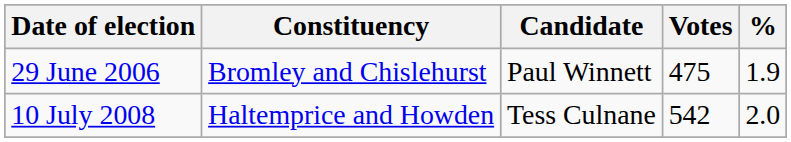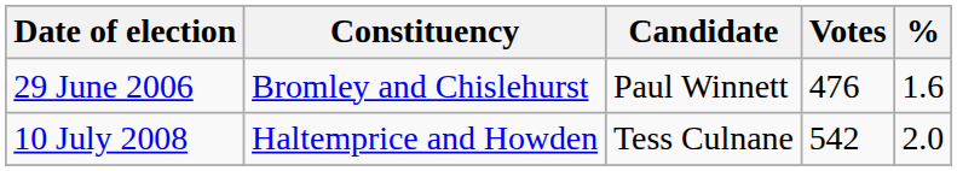29 June 2006 | Votes: 475 -> 476
29 June 2006 | %: 1.9 -> 1.6
